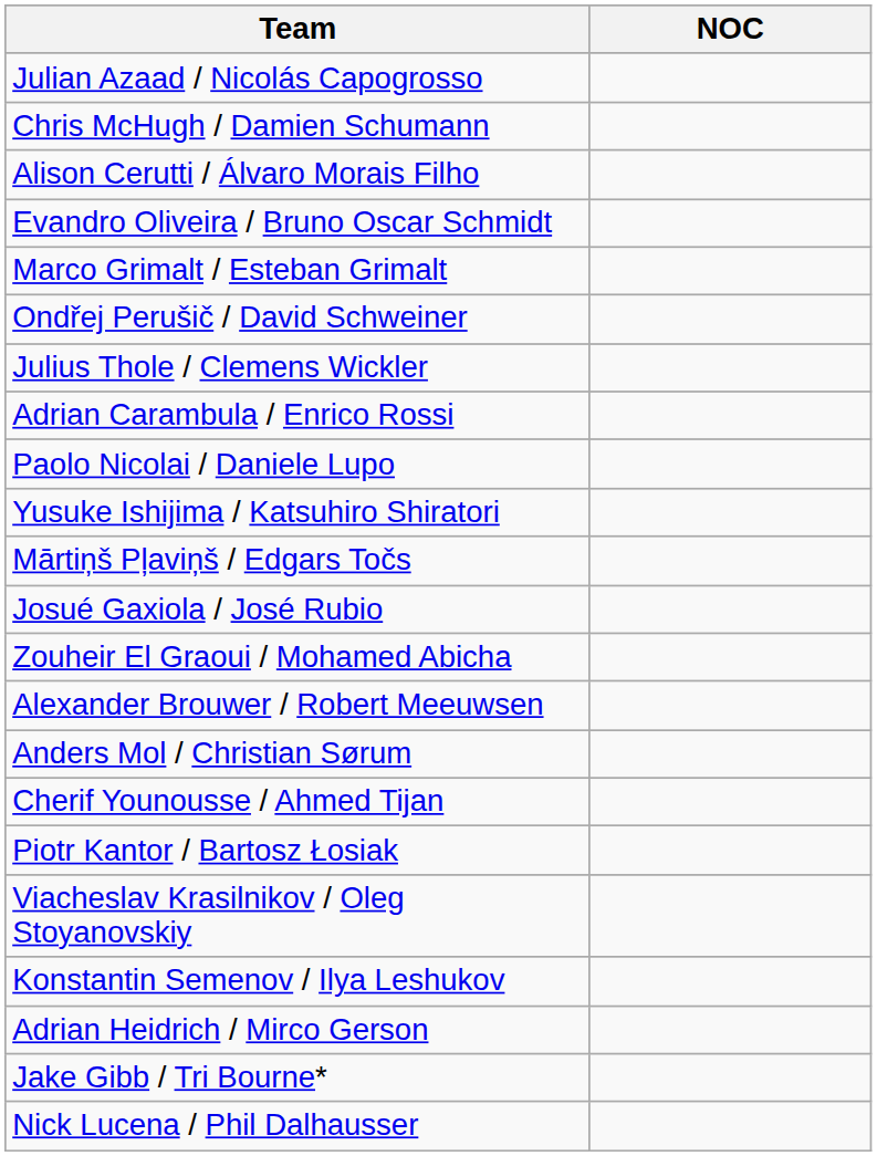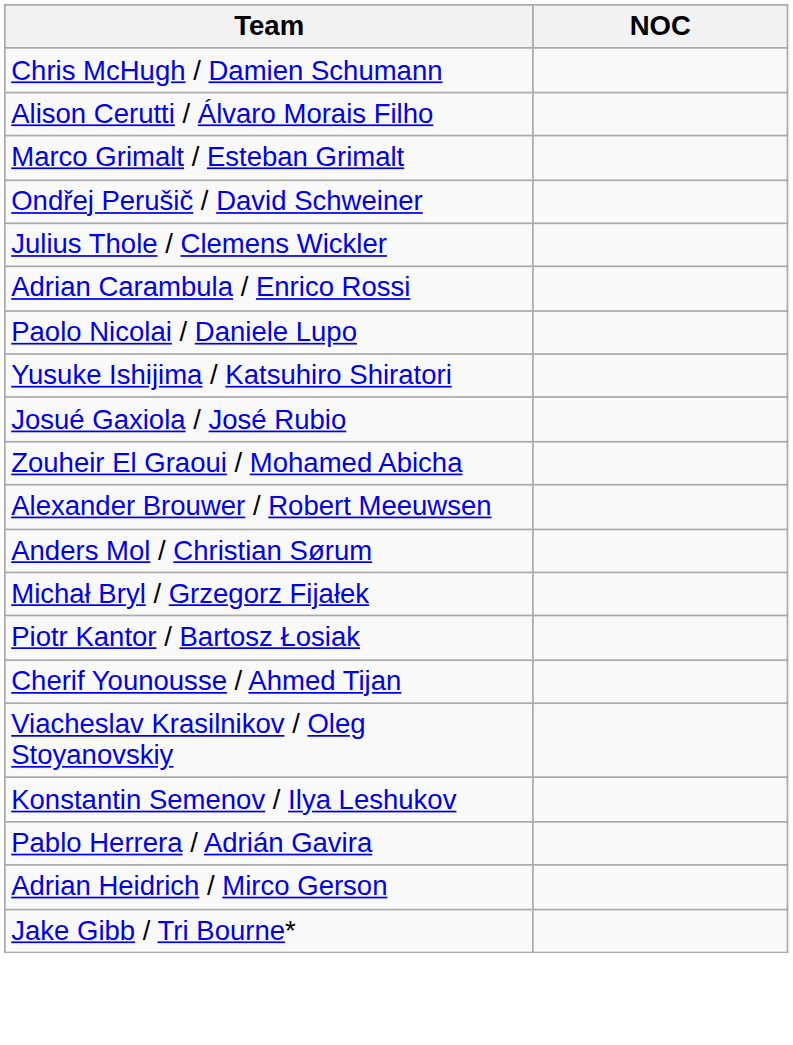- row: Julian Azaad / Nicolás Capogrosso
- row: Evandro Oliveira / Bruno Oscar Schmidt
- row: Mārtiņš Pļaviņš / Edgars Točs
+ row: Michał Bryl / Grzegorz Fijałek
rows swapped: Piotr Kantor / Bartosz Łosiak <-> Cherif Younousse / Ahmed Tijan
+ row: Pablo Herrera / Adrián Gavira
- row: Nick Lucena / Phil Dalhausser
